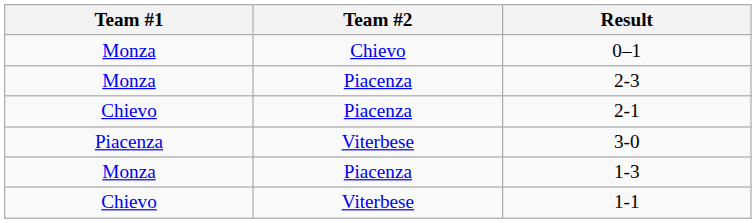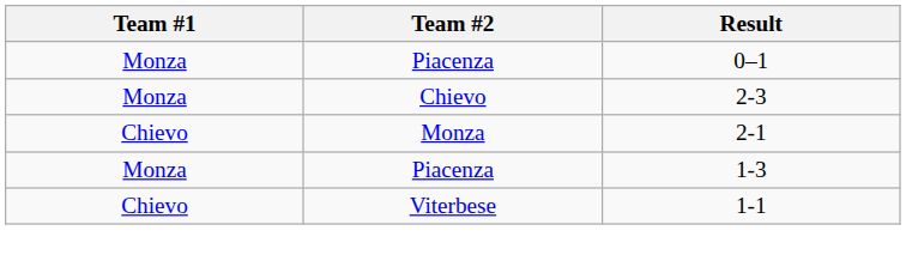0–1 | Team #2: Chievo -> Piacenza
2-3 | Team #2: Piacenza -> Chievo
2-1 | Team #2: Piacenza -> Monza
- row: Piacenza | Viterbese | 3-0
